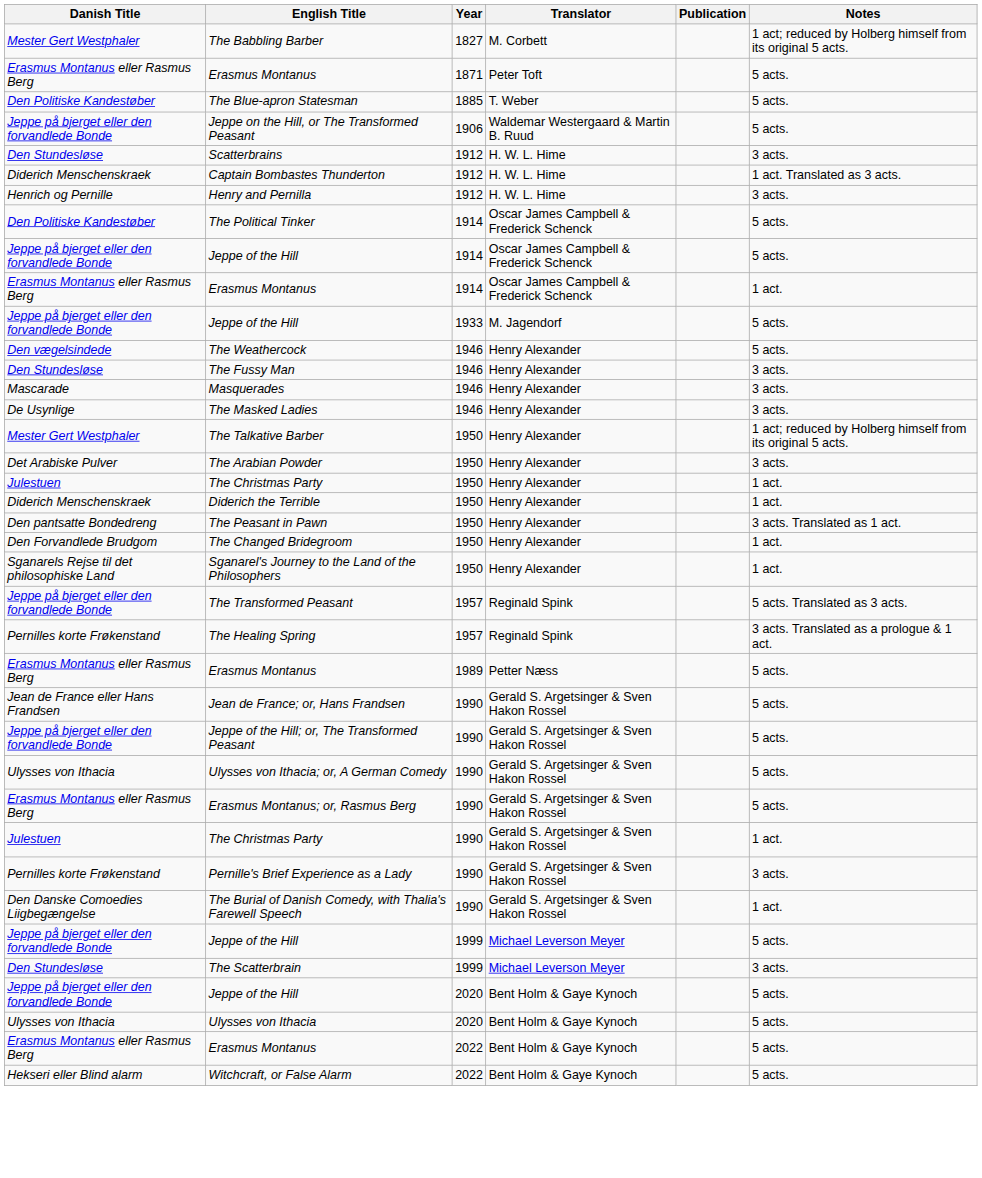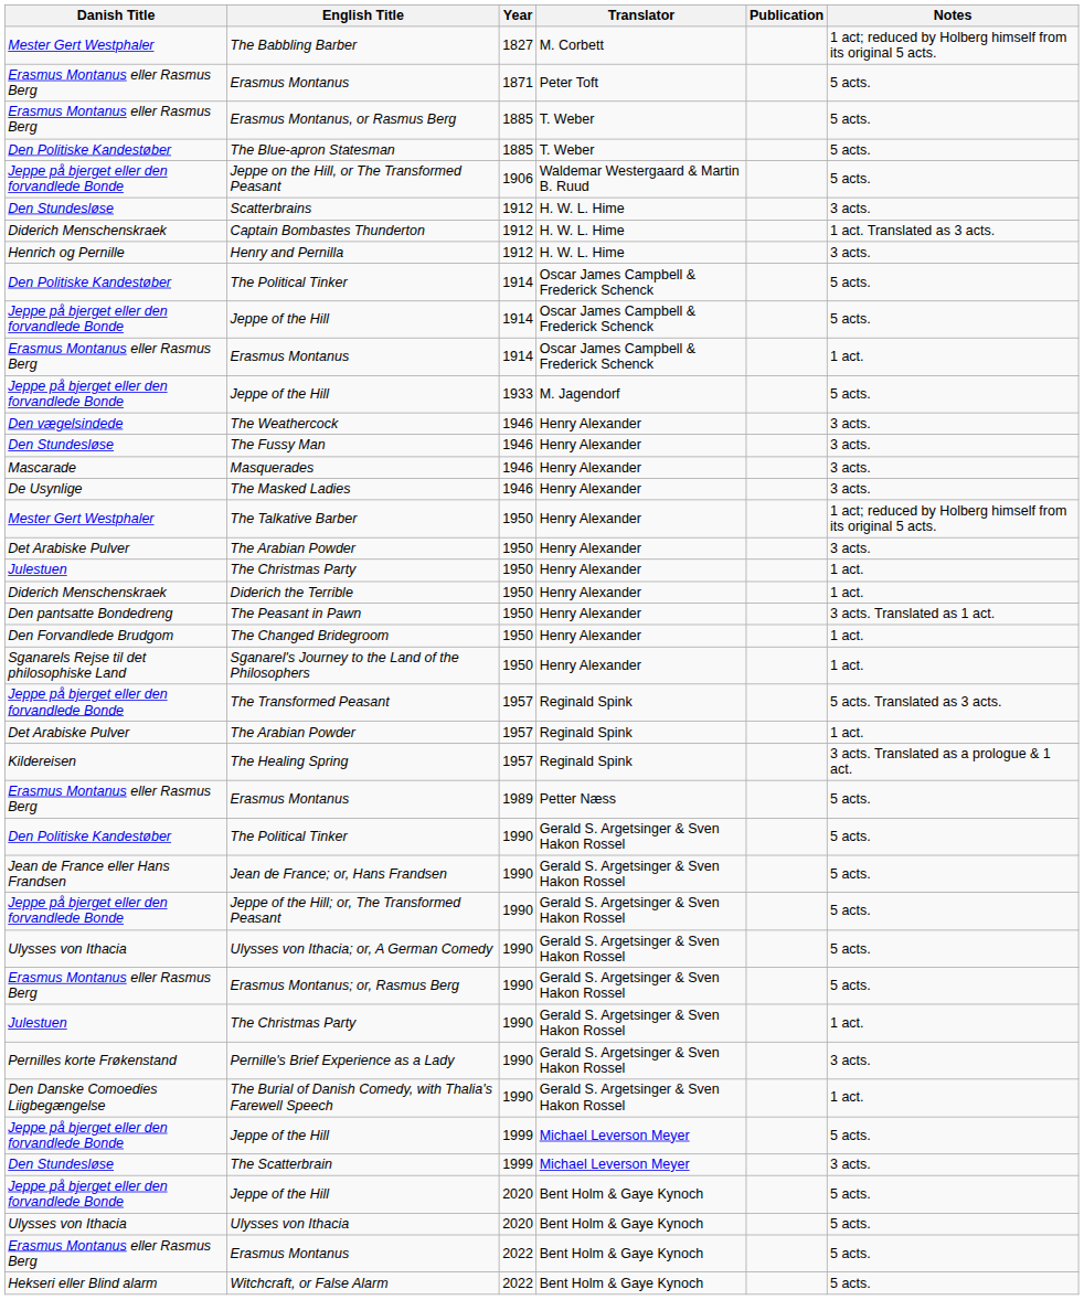+ row: Erasmus Montanus eller Rasmus Berg | Erasmus Montanus, or Rasmus Berg | 1885 | T. Weber | 5 acts.
The Weathercock | Notes: 5 acts. -> 3 acts.
+ row: Det Arabiske Pulver | The Arabian Powder | 1957 | Reginald Spink | 1 act.
The Healing Spring | Danish Title: Pernilles korte Frøkenstand -> Kildereisen
+ row: Den Politiske Kandestøber | The Political Tinker | 1990 | Gerald S. Argetsinger & Sven Hakon Rossel | 5 acts.
